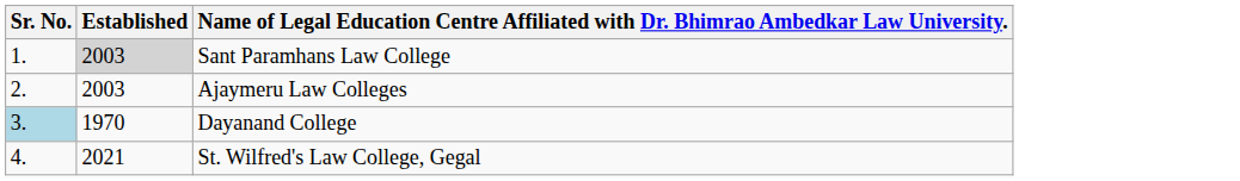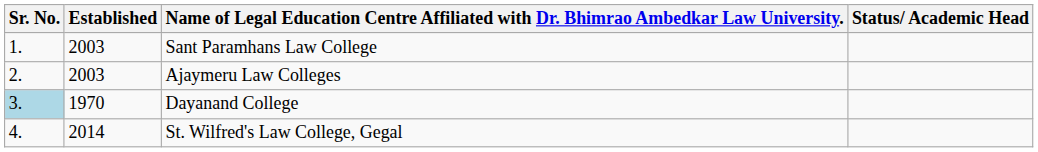+ column: Status/ Academic Head
Sant Paramhans Law College | Established: lightgrey background -> no background
St. Wilfred's Law College, Gegal | Established: 2021 -> 2014
